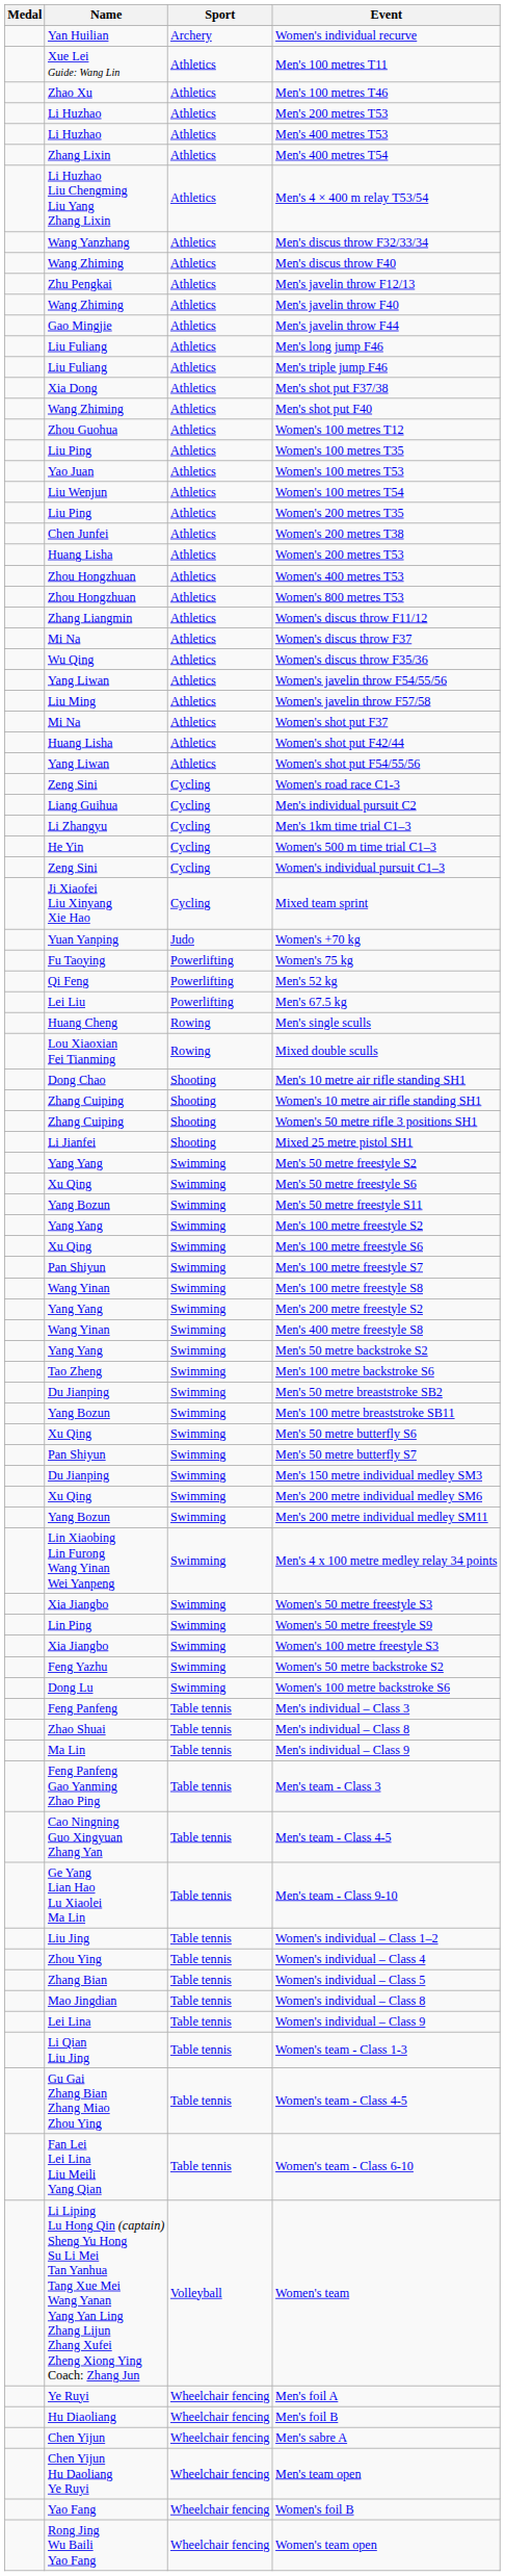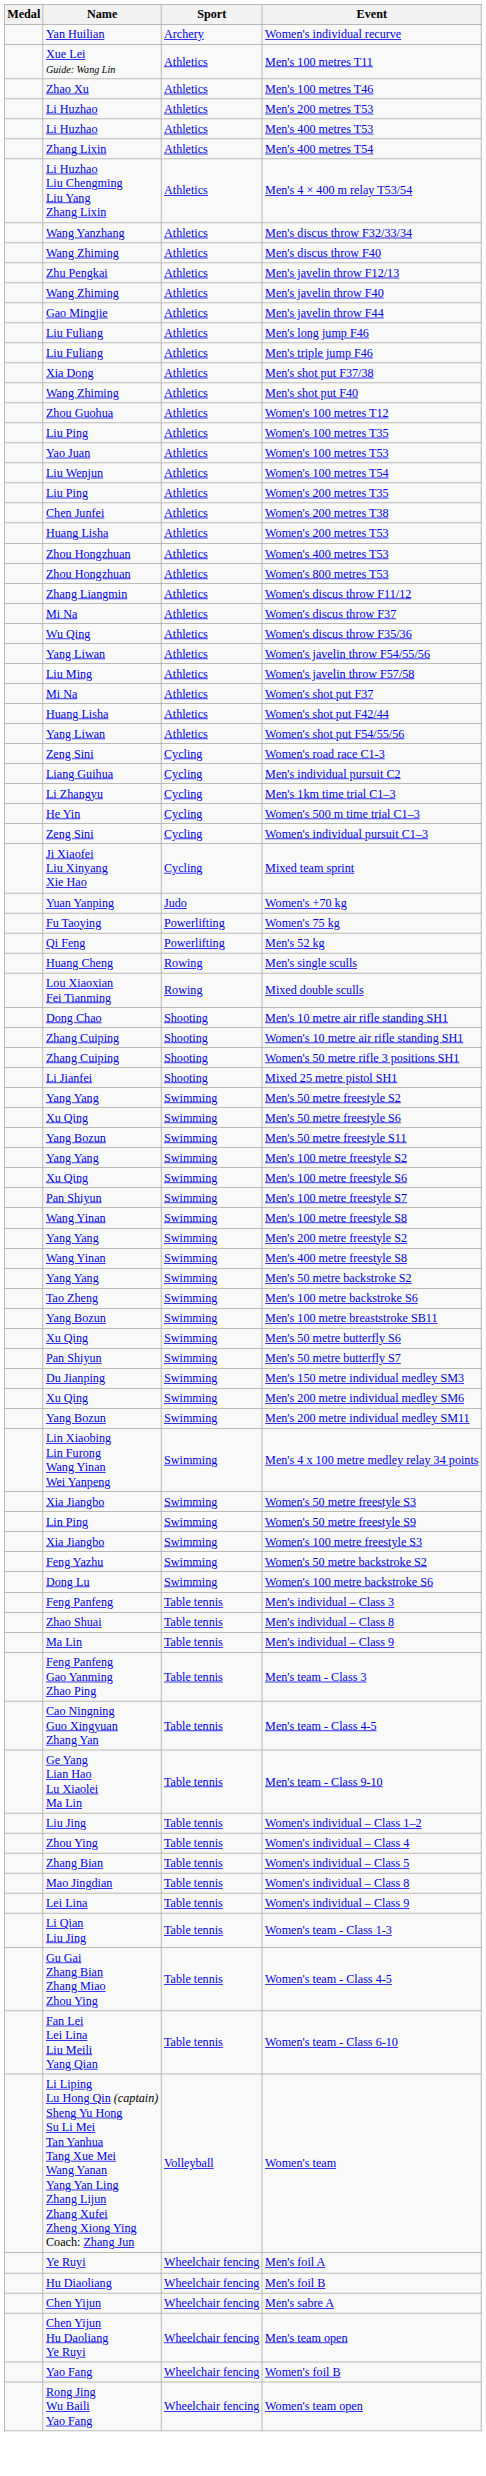- row: Lei Liu | Powerlifting | Men's 67.5 kg
- row: Du Jianping | Swimming | Men's 50 metre breaststroke SB2
